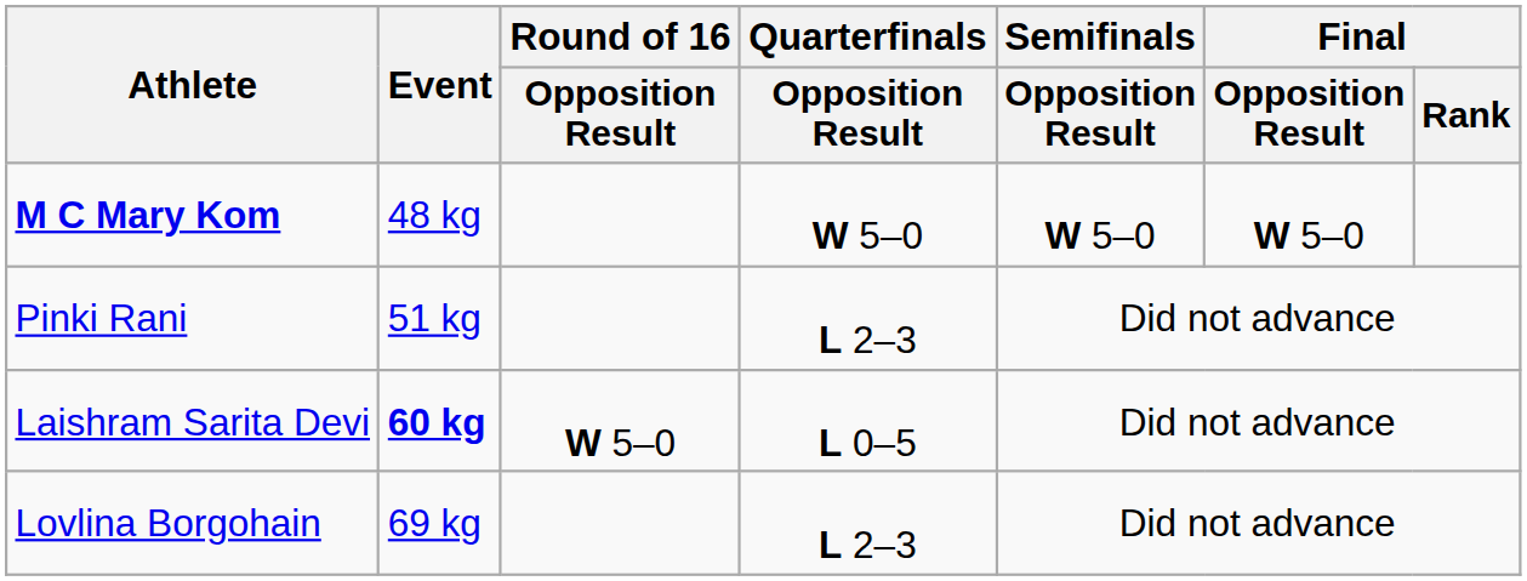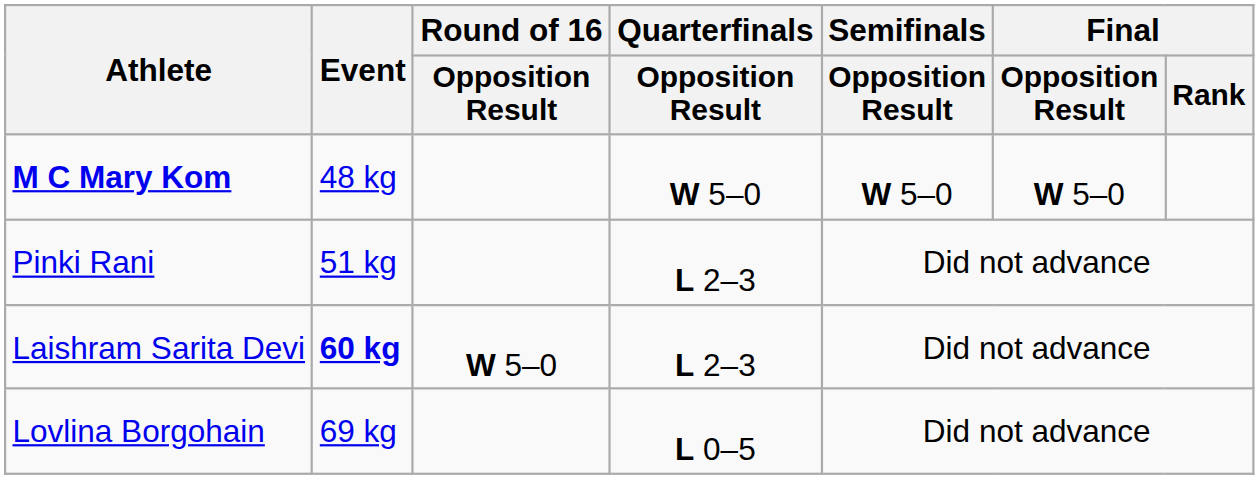Laishram Sarita Devi | Quarterfinals / Opposition Result: L 0–5 -> L 2–3
Lovlina Borgohain | Quarterfinals / Opposition Result: L 2–3 -> L 0–5
